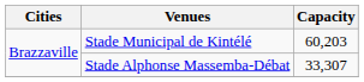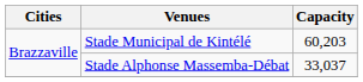Stade Alphonse Massemba-Débat | Capacity: 33,307 -> 33,037
